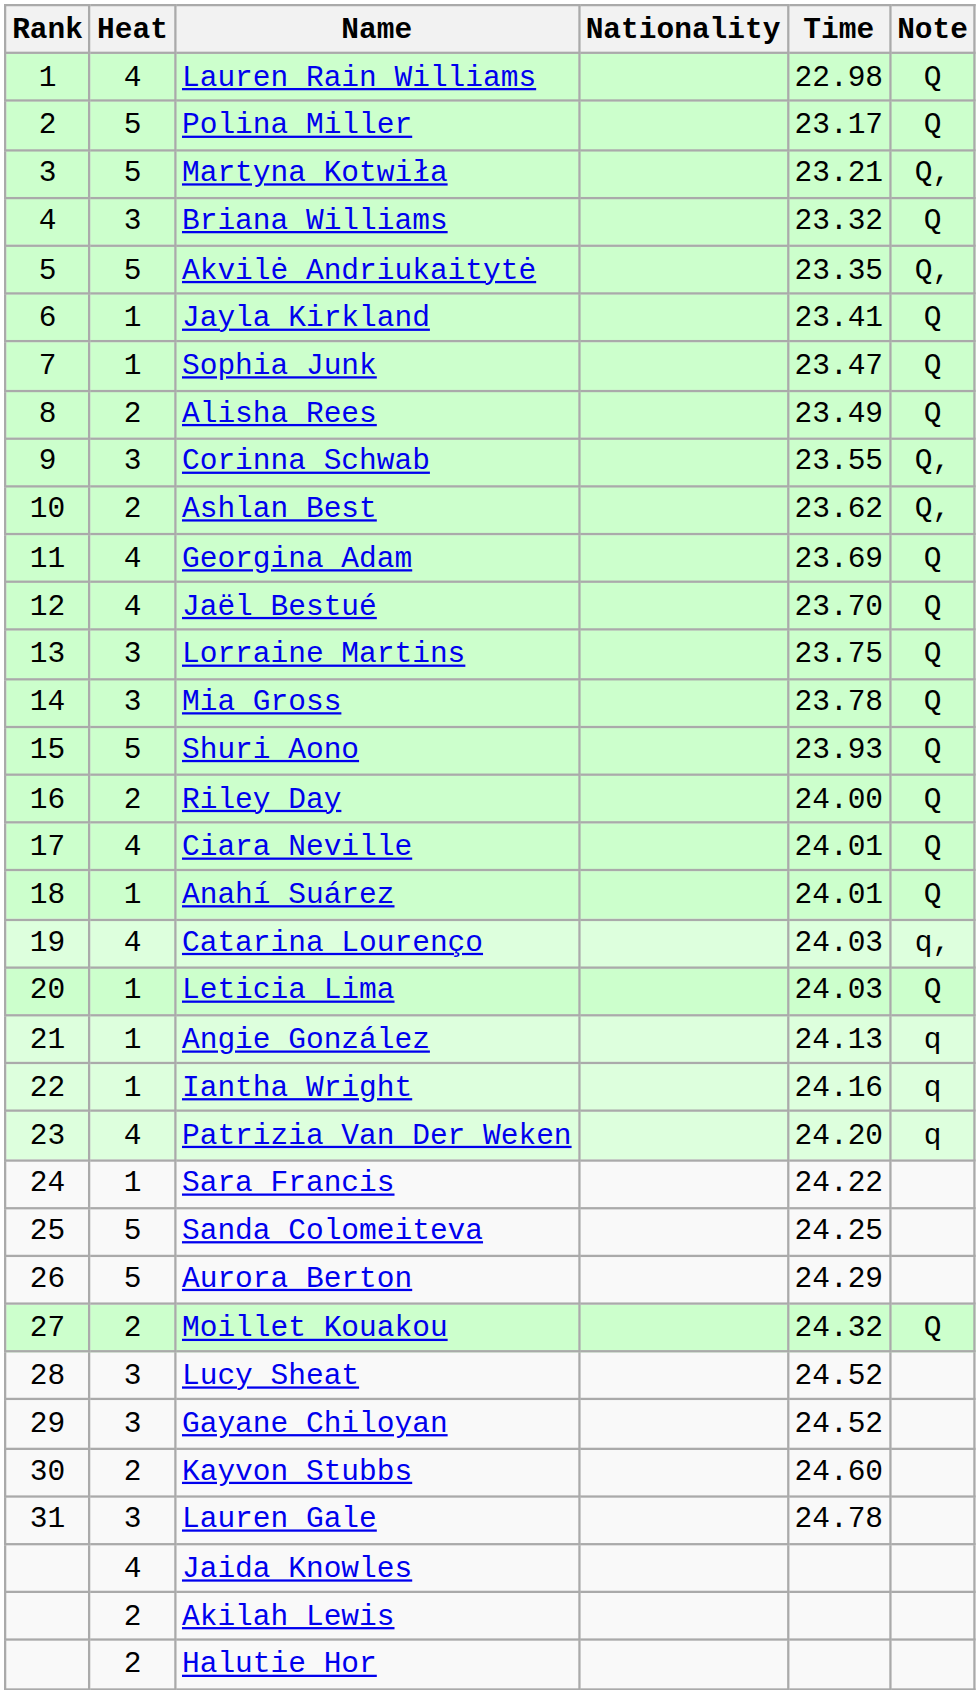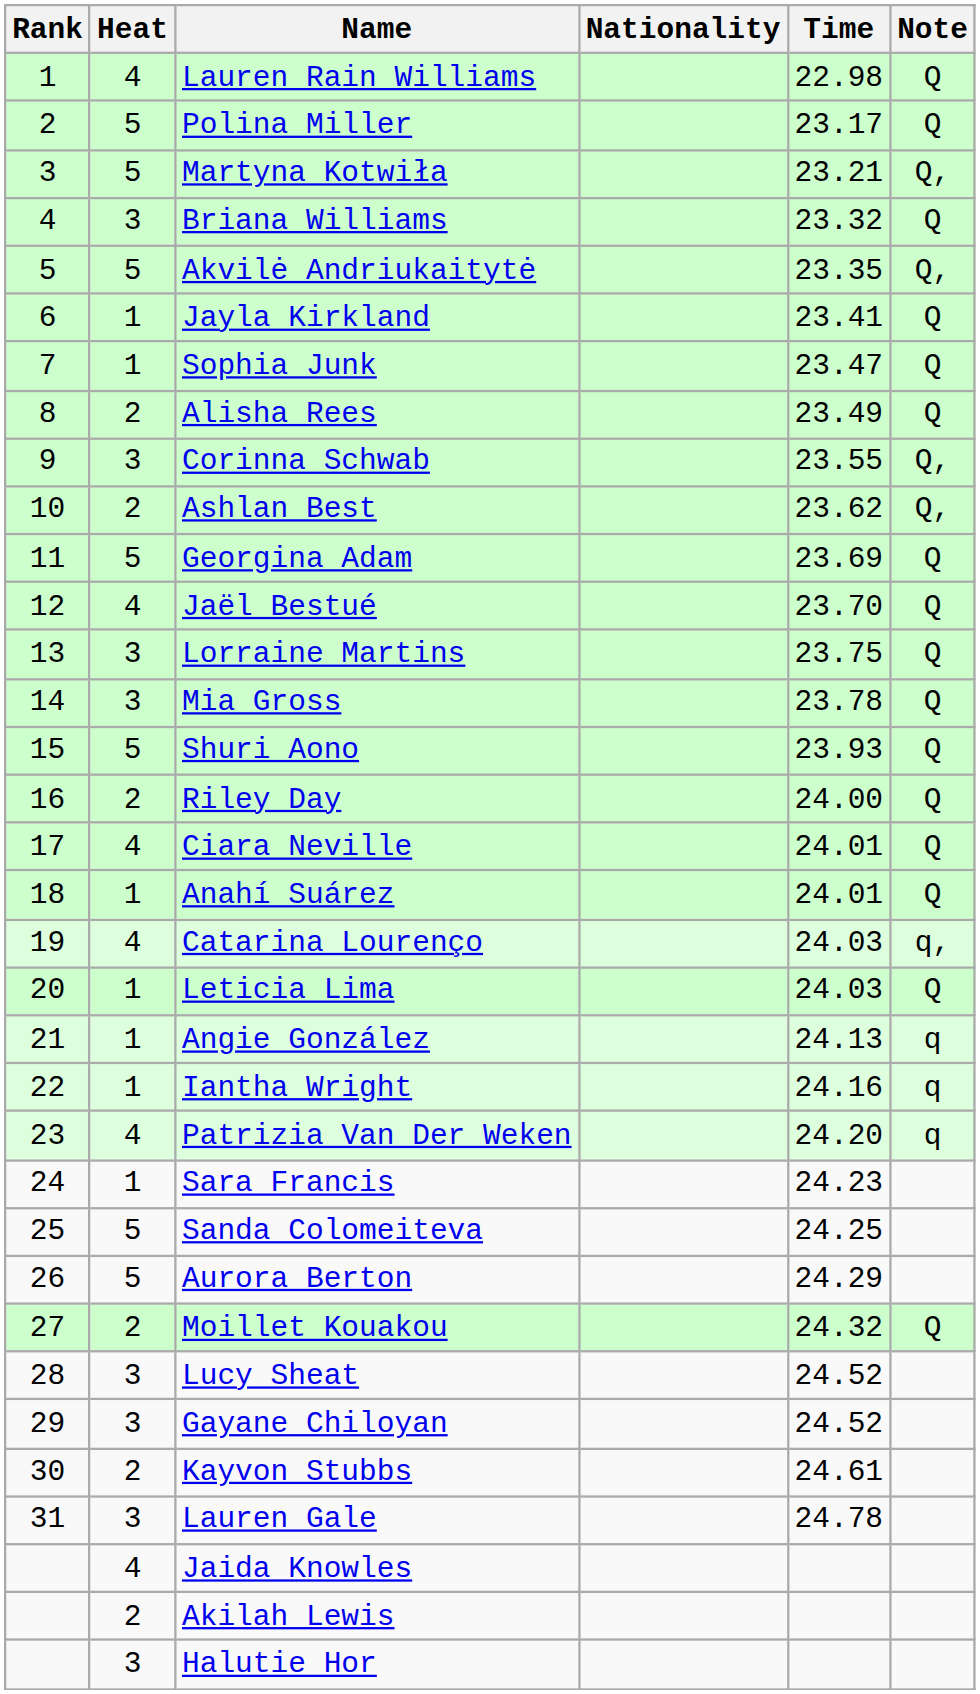Georgina Adam | Heat: 4 -> 5
Sara Francis | Time: 24.22 -> 24.23
Kayvon Stubbs | Time: 24.60 -> 24.61
Halutie Hor | Heat: 2 -> 3
